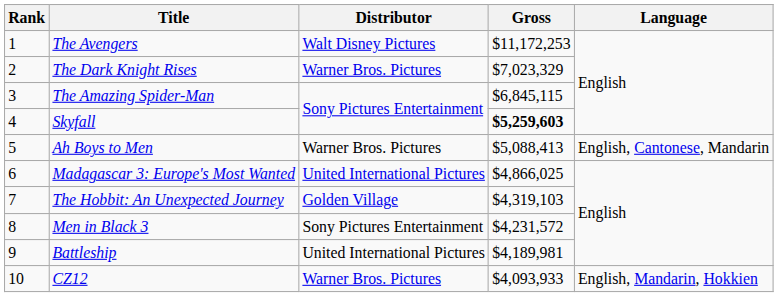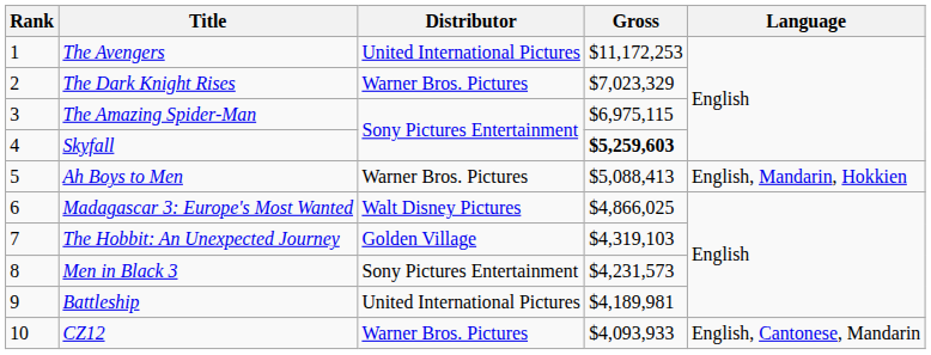The Avengers | Distributor: Walt Disney Pictures -> United International Pictures
The Amazing Spider-Man | Gross: $6,845,115 -> $6,975,115
Ah Boys to Men | Language: English, Cantonese, Mandarin -> English, Mandarin, Hokkien
Madagascar 3: Europe's Most Wanted | Distributor: United International Pictures -> Walt Disney Pictures
Men in Black 3 | Gross: $4,231,572 -> $4,231,573
CZ12 | Language: English, Mandarin, Hokkien -> English, Cantonese, Mandarin
